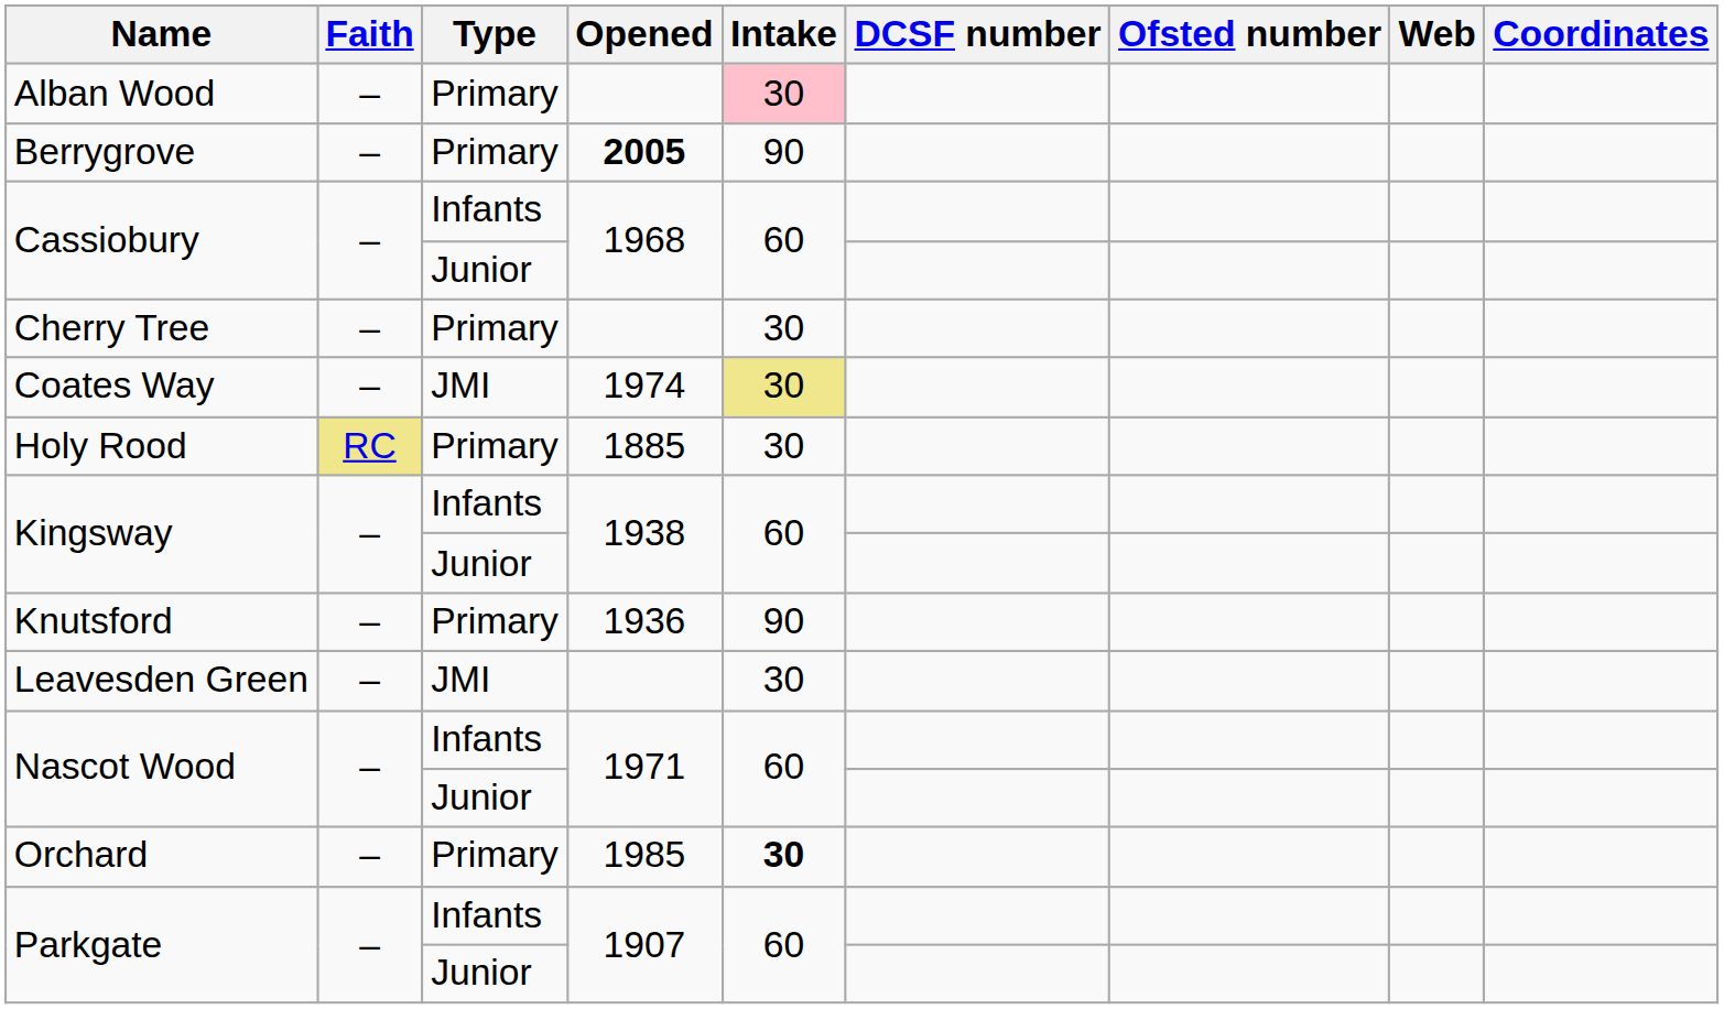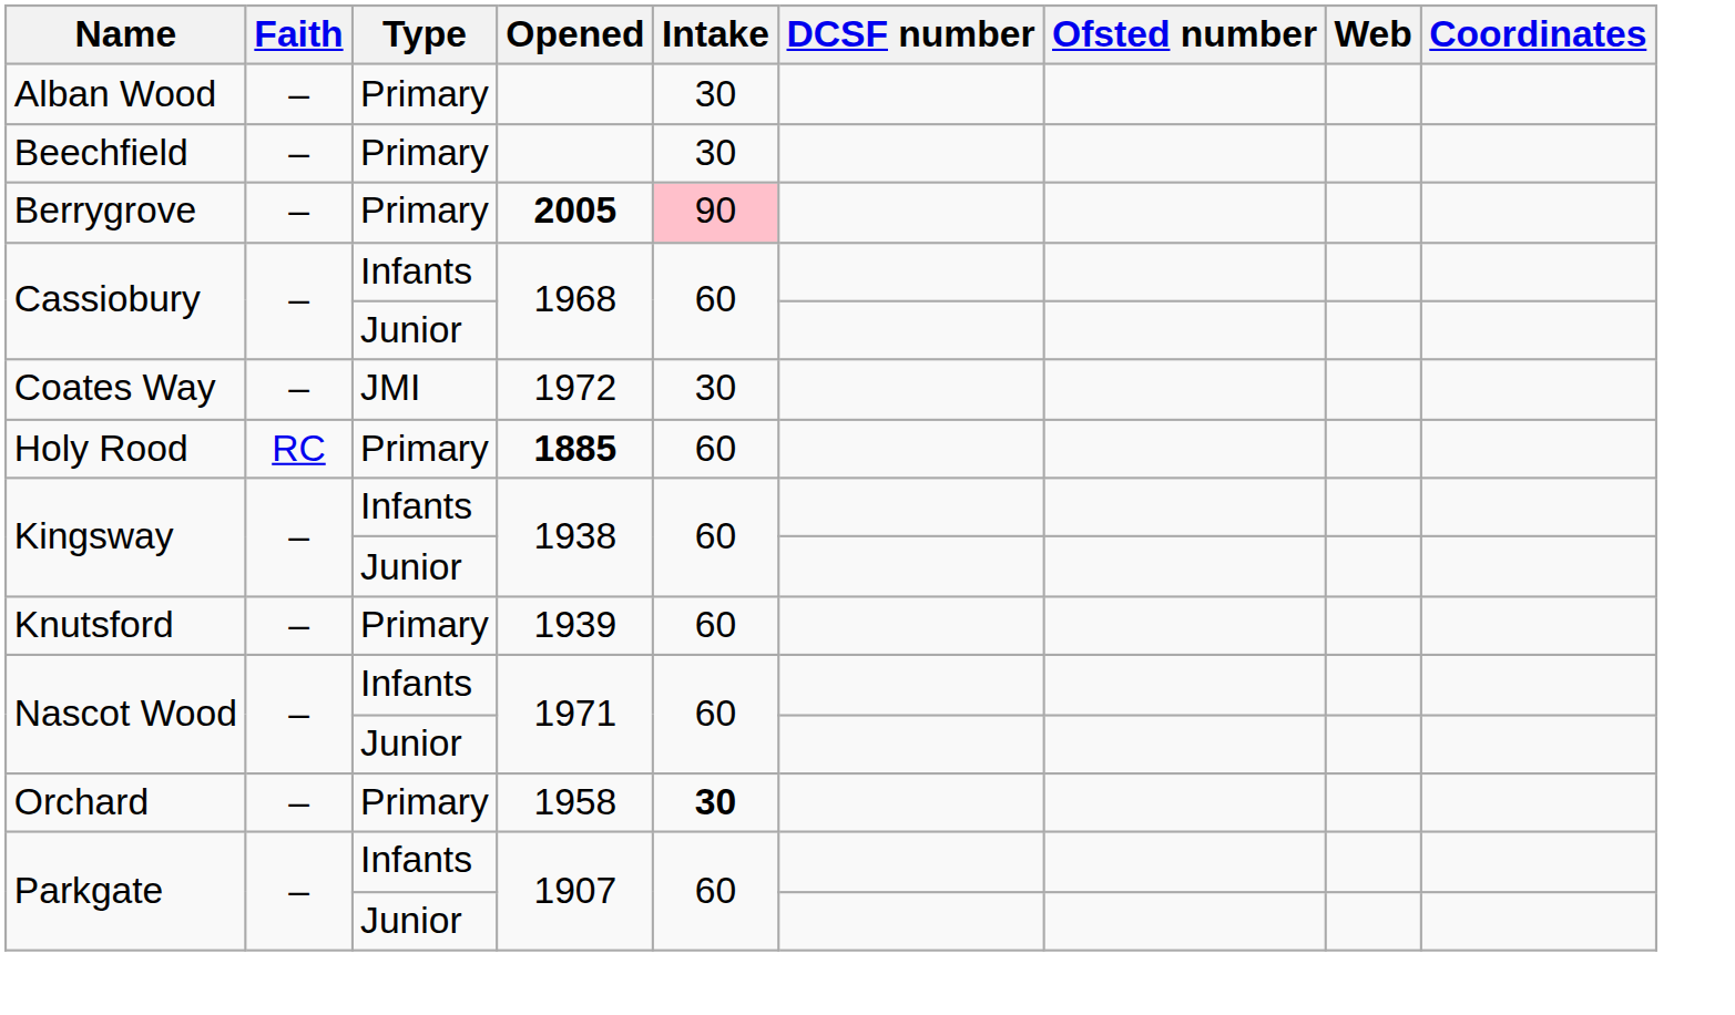Alban Wood | Intake: pink background -> no background
+ row: Beechfield | – | Primary | 30
Berrygrove | Intake: no background -> pink background
- row: Cherry Tree | – | Primary | 30
Coates Way | Opened: 1974 -> 1972
Coates Way | Intake: khaki background -> no background
Holy Rood | Faith: khaki background -> no background
Holy Rood | Opened: normal -> bold
Holy Rood | Intake: 30 -> 60
Knutsford | Opened: 1936 -> 1939
Knutsford | Intake: 90 -> 60
- row: Leavesden Green | – | JMI | 30
Orchard | Opened: 1985 -> 1958
